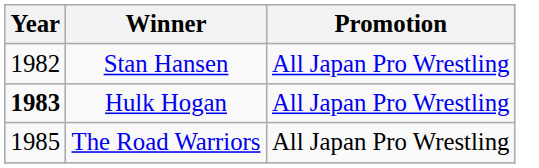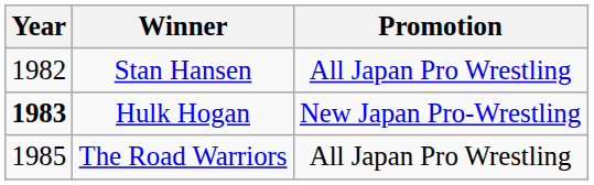Hulk Hogan | Promotion: All Japan Pro Wrestling -> New Japan Pro-Wrestling
